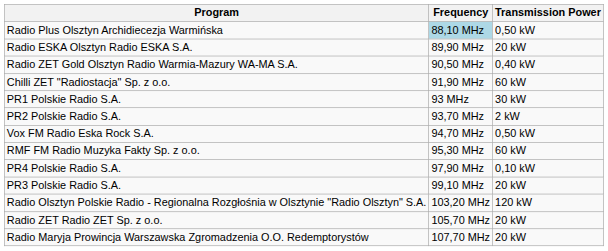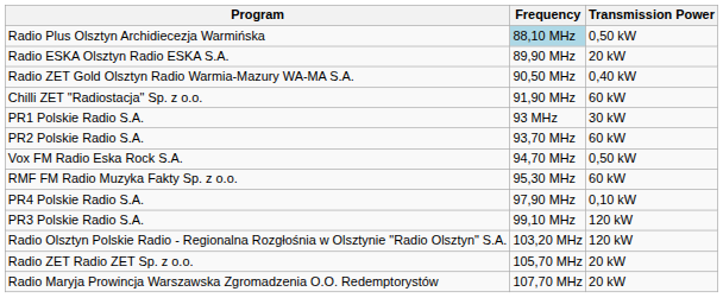PR2 Polskie Radio S.A. | Transmission Power: 2 kW -> 60 kW
PR3 Polskie Radio S.A. | Transmission Power: 20 kW -> 120 kW
